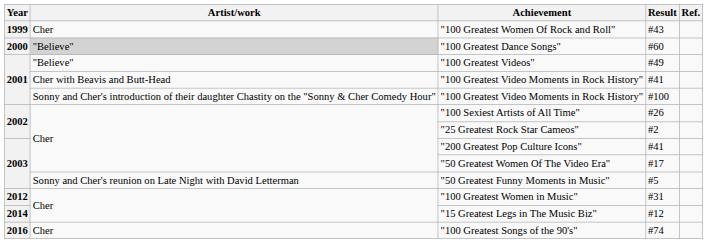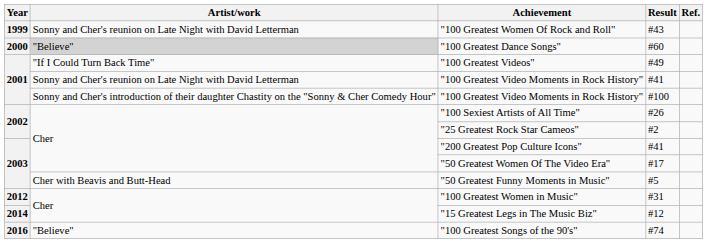"100 Greatest Women Of Rock and Roll" | Artist/work: Cher -> Sonny and Cher's reunion on Late Night with David Letterman
"100 Greatest Videos" | Artist/work: "Believe" -> "If I Could Turn Back Time"
"100 Greatest Video Moments in Rock History" / #41 | Artist/work: Cher with Beavis and Butt-Head -> Sonny and Cher's reunion on Late Night with David Letterman
"50 Greatest Funny Moments in Music" | Artist/work: Sonny and Cher's reunion on Late Night with David Letterman -> Cher with Beavis and Butt-Head
"100 Greatest Songs of the 90's" | Artist/work: Cher -> "Believe"
